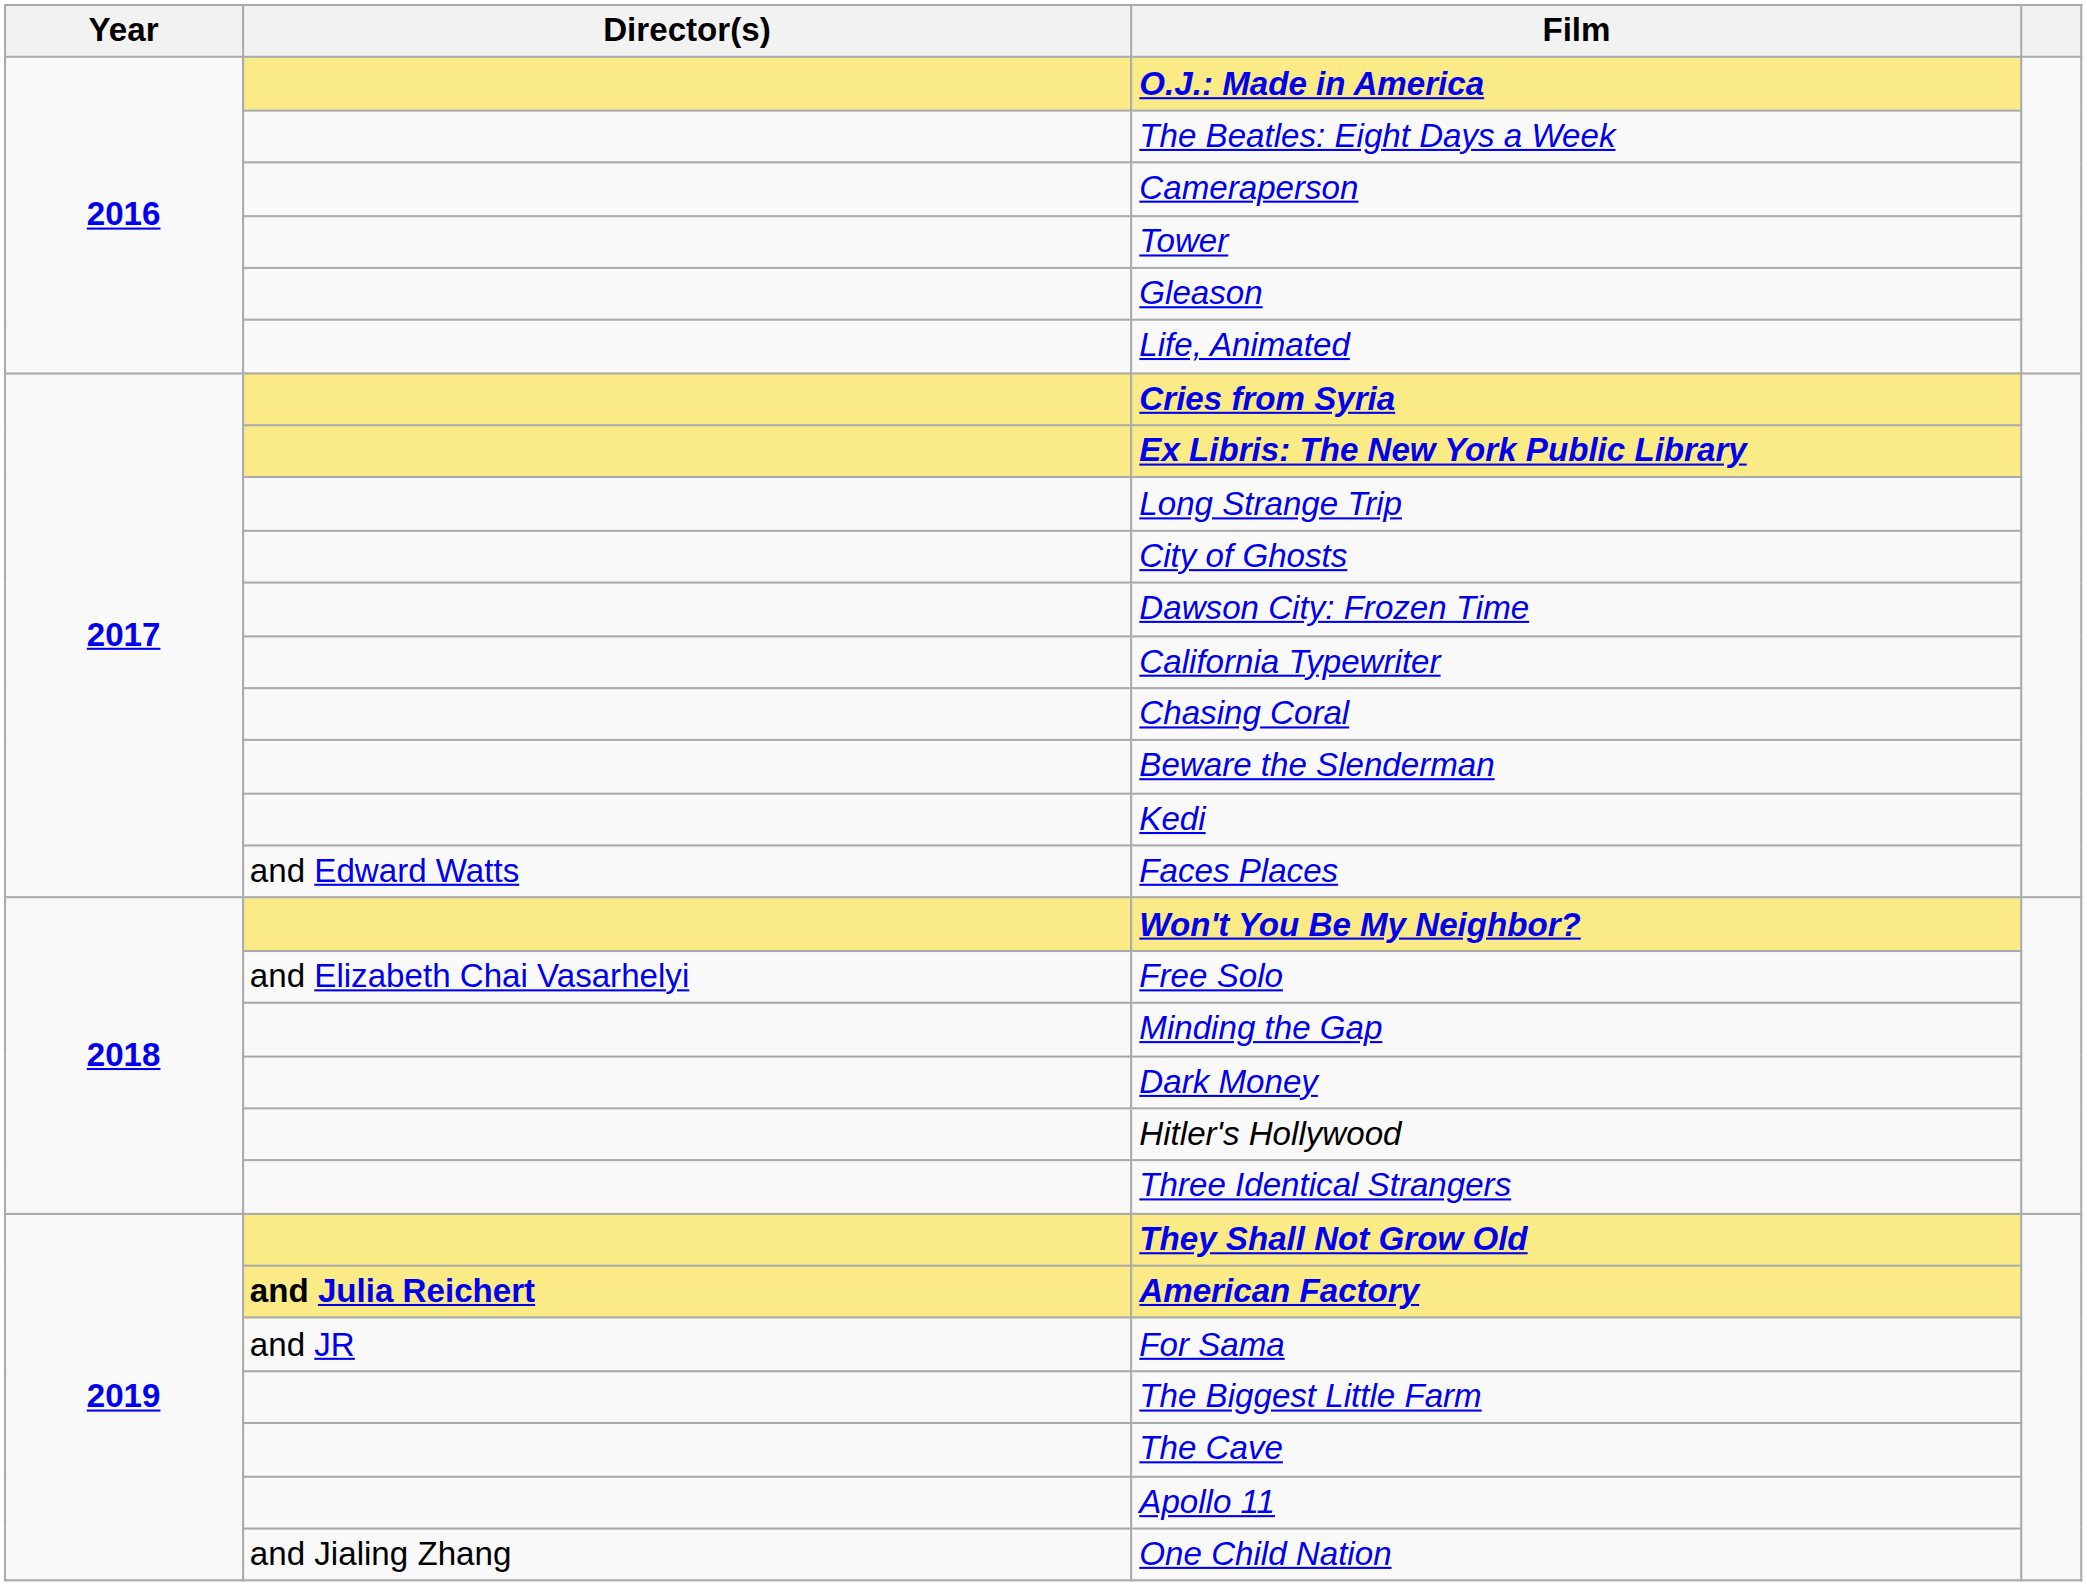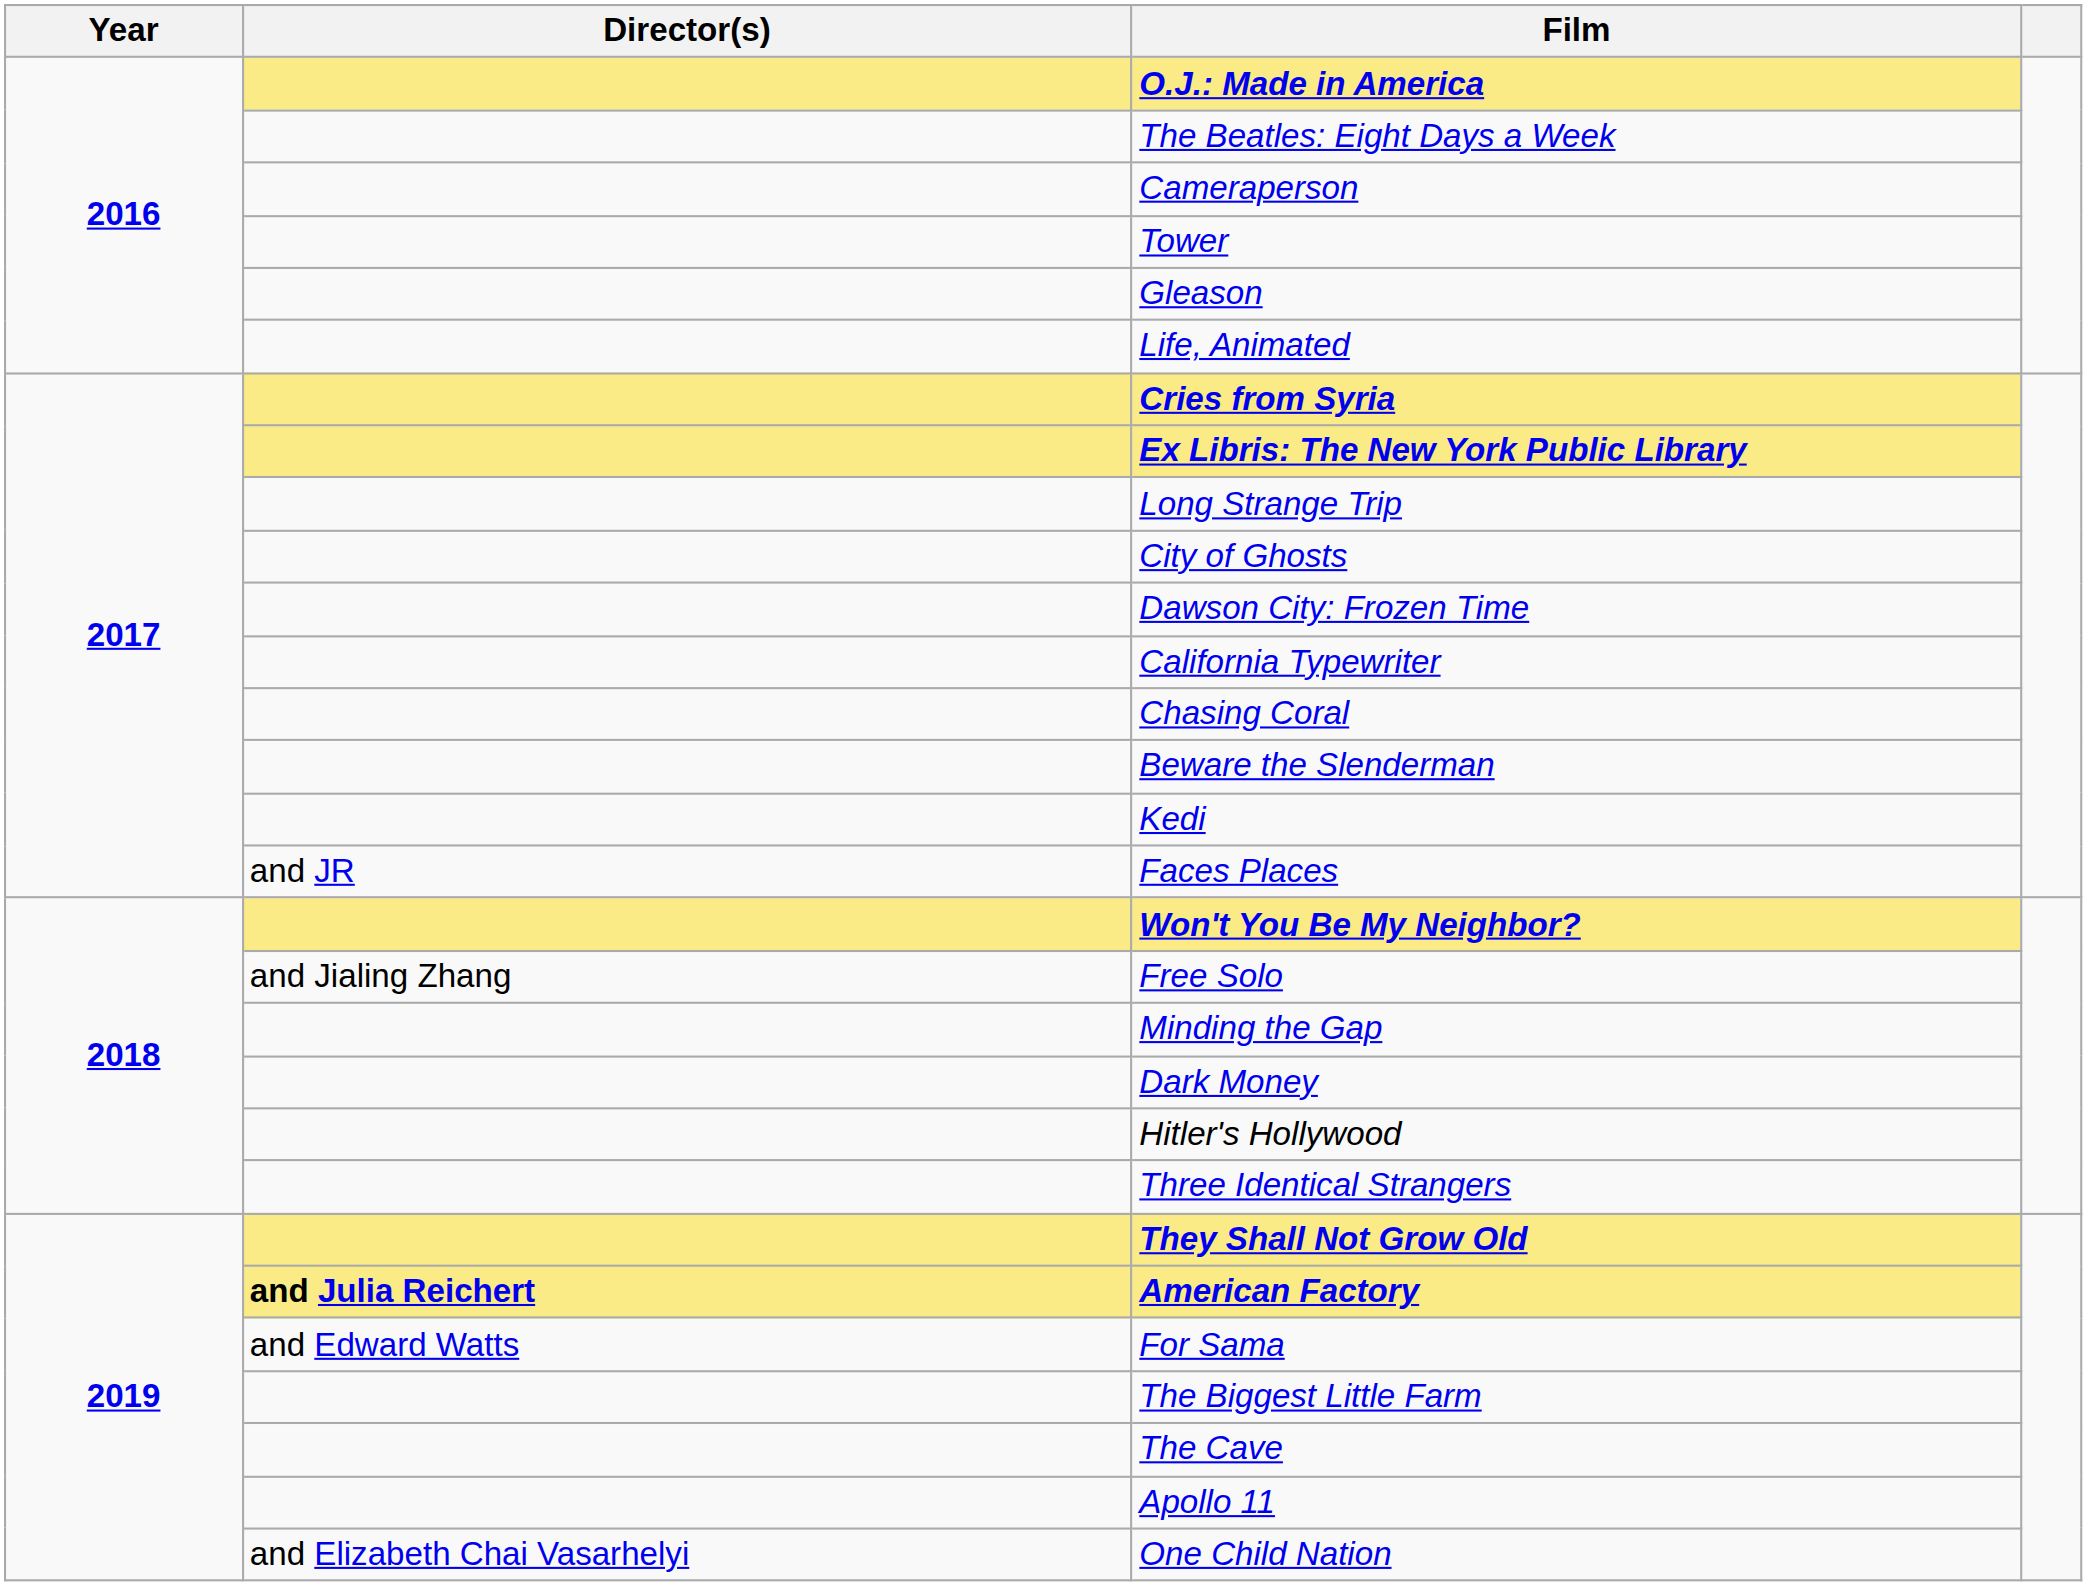Faces Places | Director(s): and Edward Watts -> and JR
Free Solo | Director(s): and Elizabeth Chai Vasarhelyi -> and Jialing Zhang
For Sama | Director(s): and JR -> and Edward Watts
One Child Nation | Director(s): and Jialing Zhang -> and Elizabeth Chai Vasarhelyi
